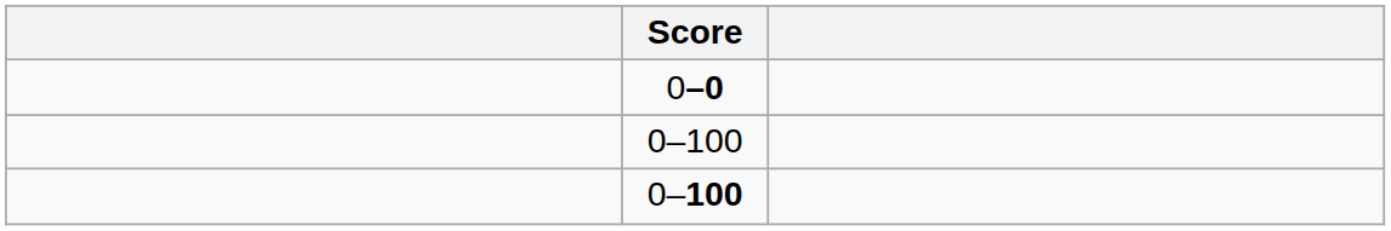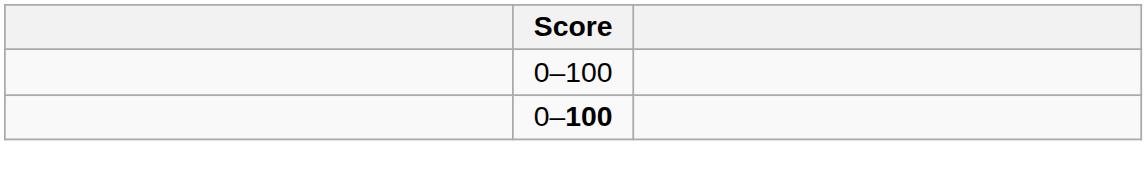- row: 0–0
